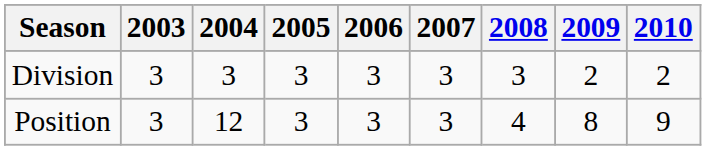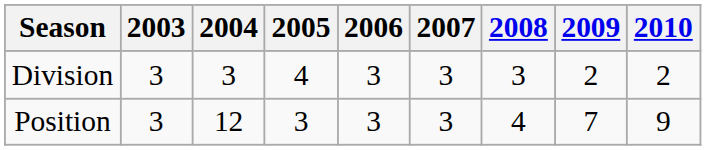Division | 2005: 3 -> 4
Position | 2009: 8 -> 7
